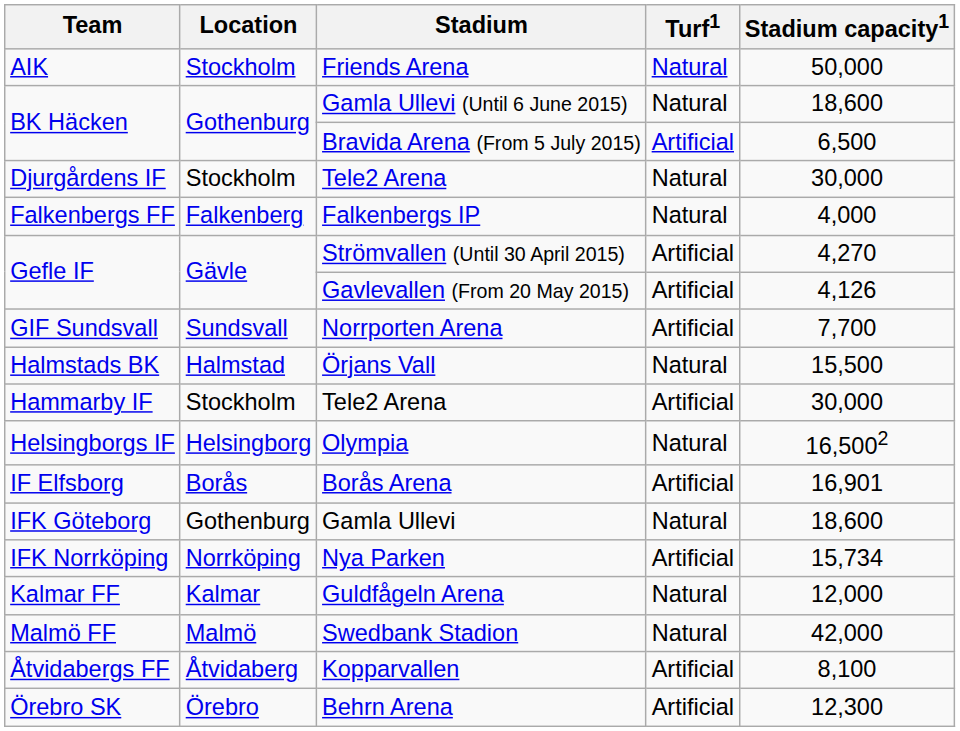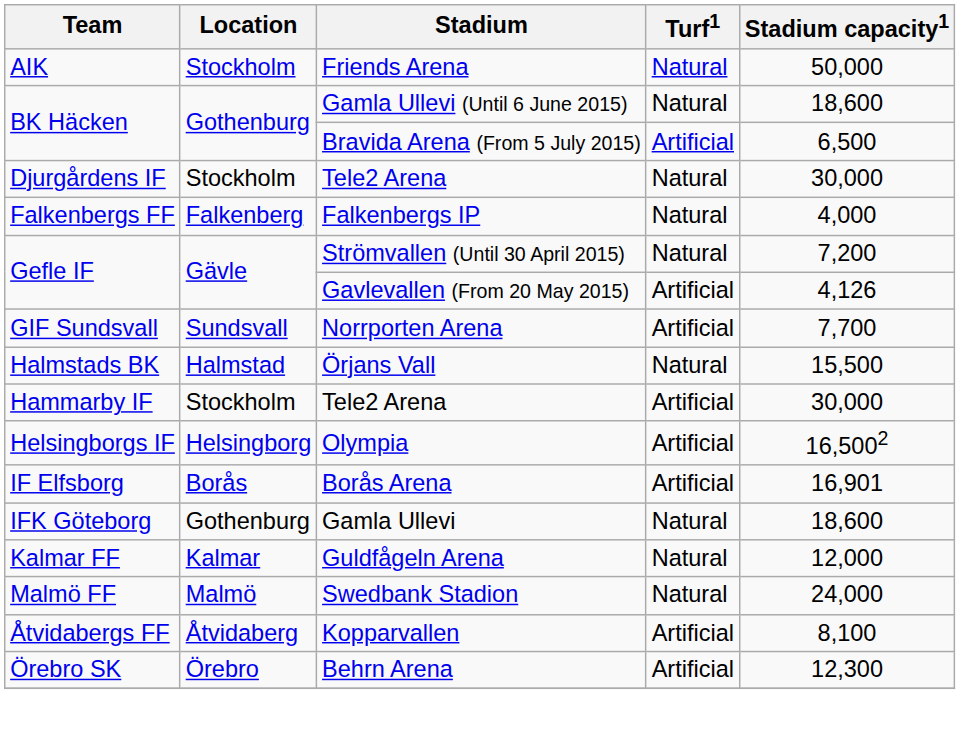Strömvallen (Until 30 April 2015) | Turf1: Artificial -> Natural
Strömvallen (Until 30 April 2015) | Stadium capacity1: 4,270 -> 7,200
Olympia | Turf1: Natural -> Artificial
- row: IFK Norrköping | Norrköping | Nya Parken | Artificial | 15,734
Swedbank Stadion | Stadium capacity1: 42,000 -> 24,000
